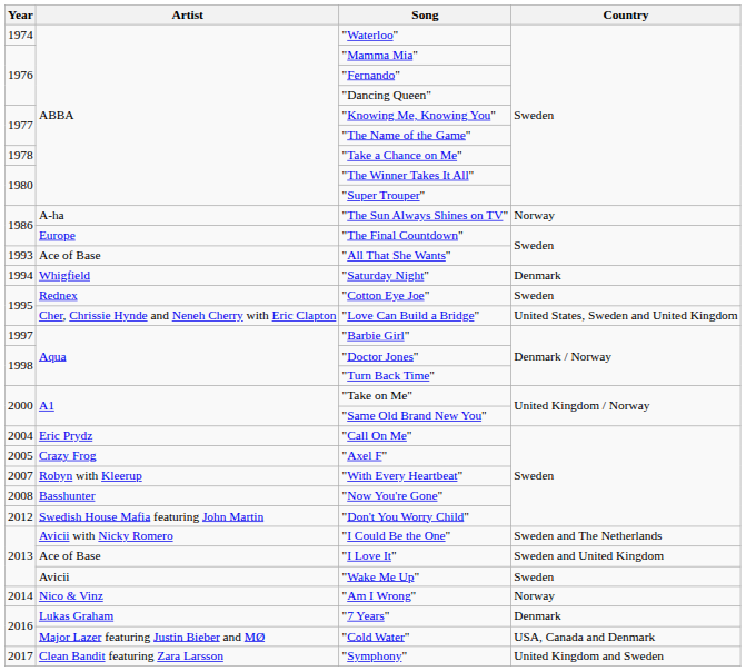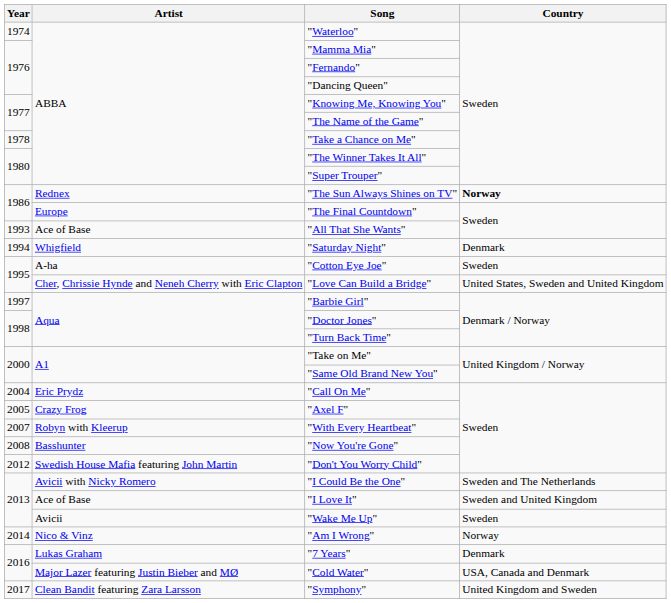"The Sun Always Shines on TV" | Artist: A-ha -> Rednex
"The Sun Always Shines on TV" | Country: normal -> bold
"Cotton Eye Joe" | Artist: Rednex -> A-ha
